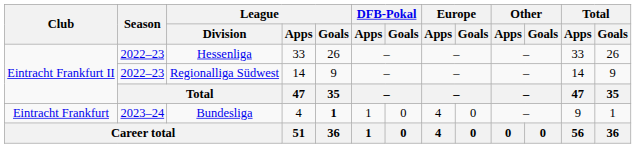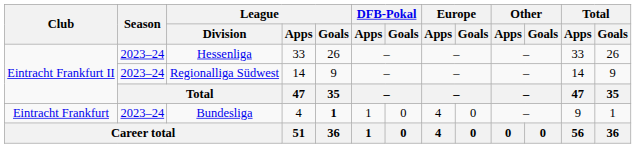Hessenliga | Season: 2022–23 -> 2023–24
Regionalliga Südwest | Season: 2022–23 -> 2023–24
